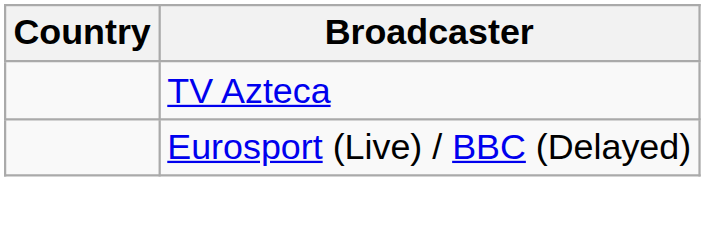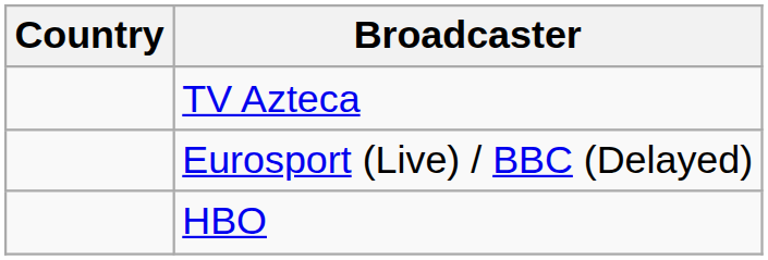+ row: HBO
